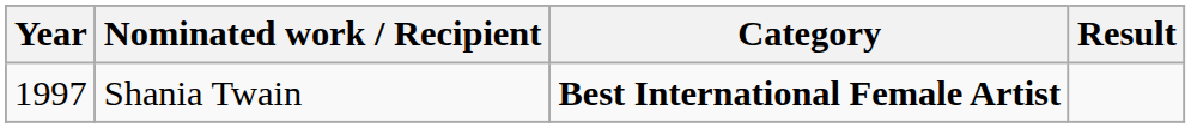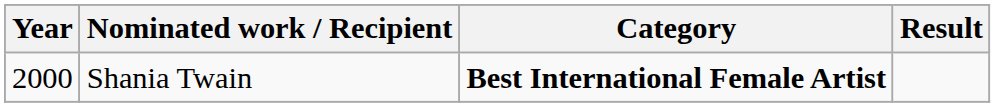Shania Twain | Year: 1997 -> 2000
